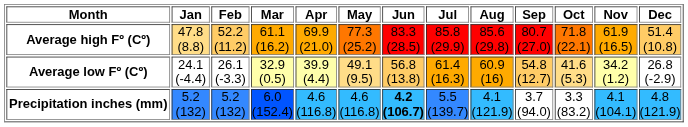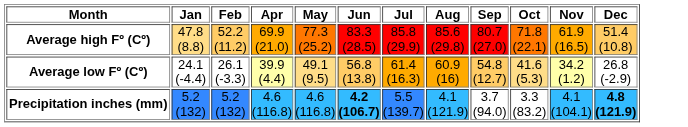- column: Mar | 61.1 (16.2) | 32.9 (0.5) | 6.0 (152.4)
Precipitation inches (mm) | Dec: normal -> bold
